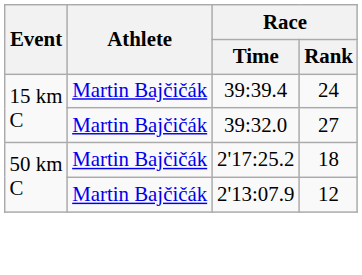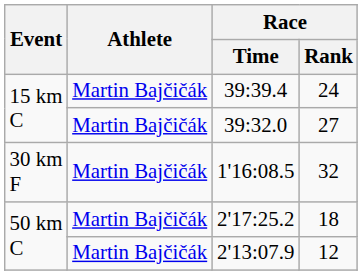+ row: 30 km F | Martin Bajčičák | 1'16:08.5 | 32
